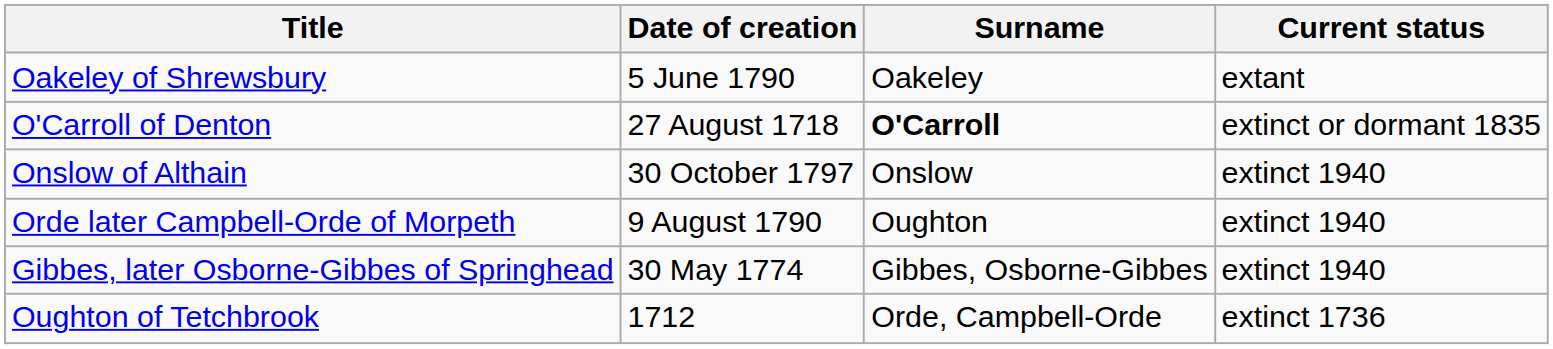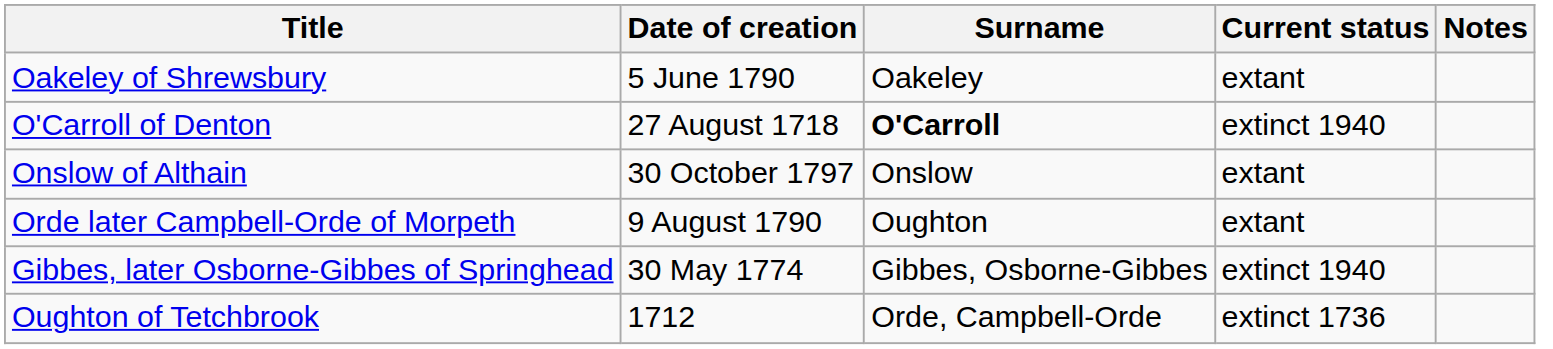+ column: Notes
O'Carroll of Denton | Current status: extinct or dormant 1835 -> extinct 1940
Onslow of Althain | Current status: extinct 1940 -> extant
Orde later Campbell-Orde of Morpeth | Current status: extinct 1940 -> extant
